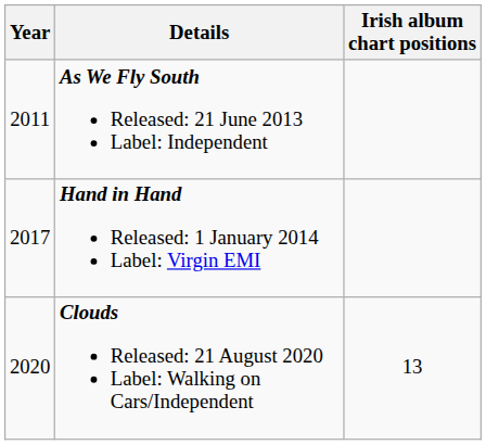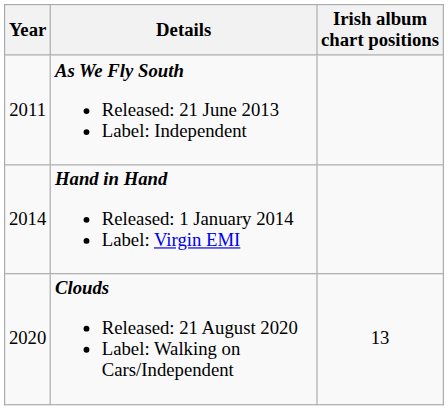Hand in Hand Released: 1 January 2014 Label: Virgin EMI | Year: 2017 -> 2014
